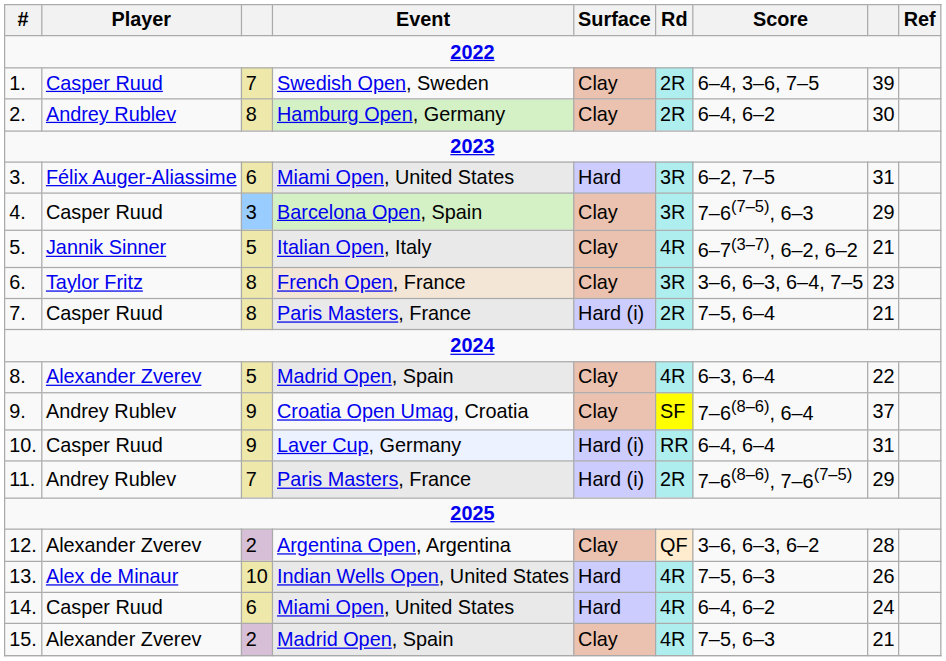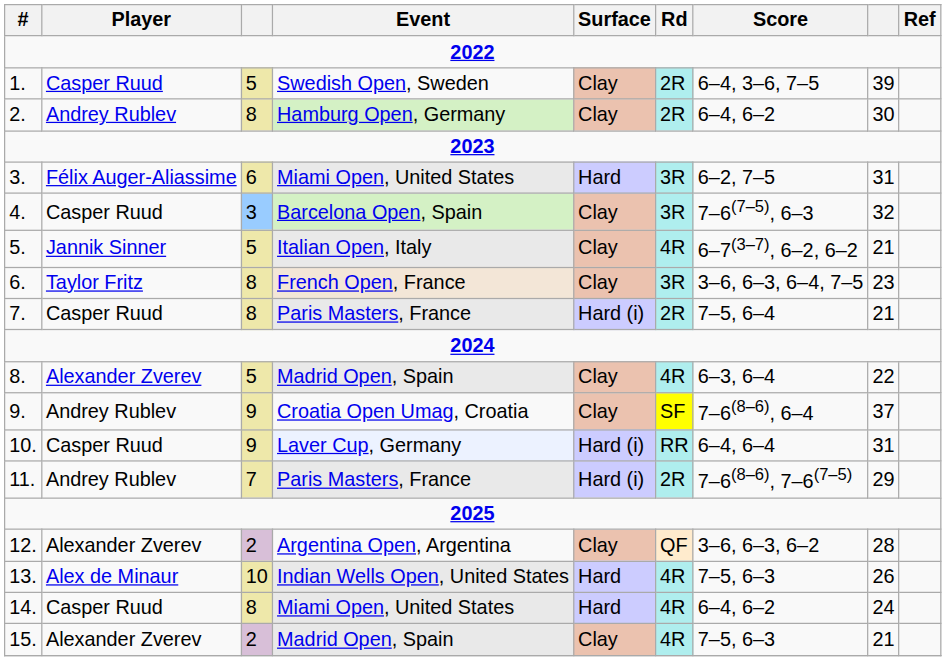1. | column 3: 7 -> 5
4. | column 8: 29 -> 32
14. | column 3: 6 -> 8
